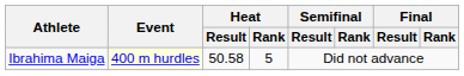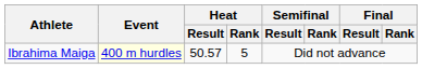Ibrahima Maiga | Heat / Result: 50.58 -> 50.57
